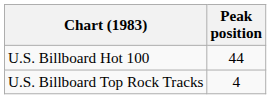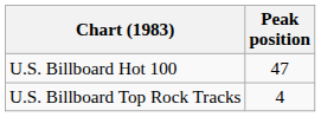U.S. Billboard Hot 100 | Peak position: 44 -> 47
